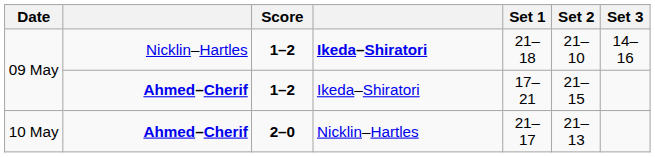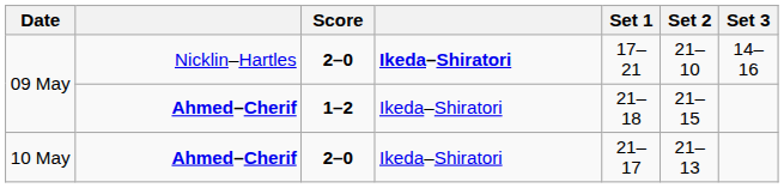09 May / Nicklin–Hartles | Score: 1–2 -> 2–0
09 May / Nicklin–Hartles | Set 1: 21–18 -> 17–21
09 May / Ahmed–Cherif | Set 1: 17–21 -> 21–18
10 May | column 4: Nicklin–Hartles -> Ikeda–Shiratori
